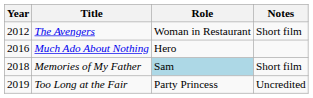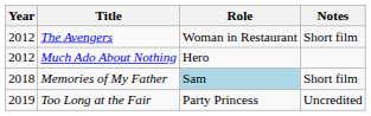Much Ado About Nothing | Year: 2016 -> 2012
